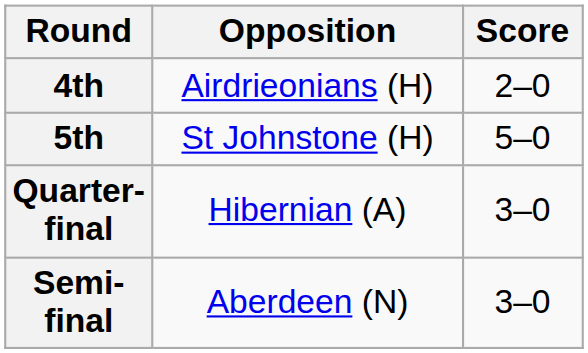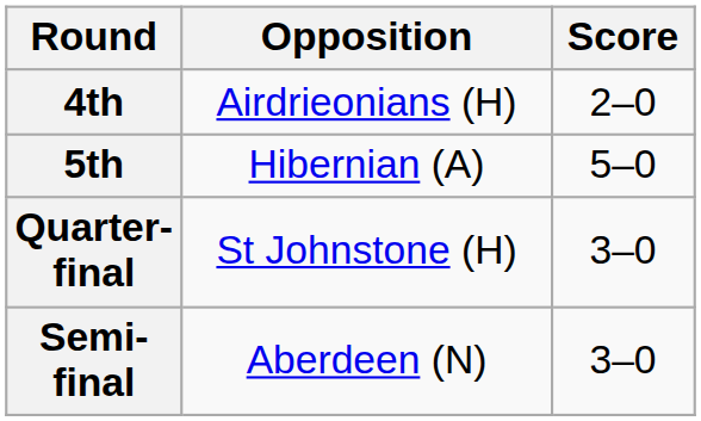5th | Opposition: St Johnstone (H) -> Hibernian (A)
Quarter-final | Opposition: Hibernian (A) -> St Johnstone (H)
